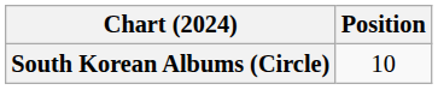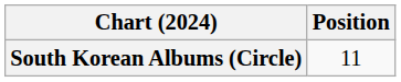South Korean Albums (Circle) | Position: 10 -> 11
